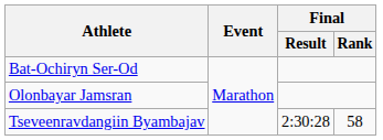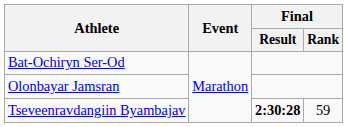Tseveenravdangiin Byambajav | Final / Result: normal -> bold
Tseveenravdangiin Byambajav | Final / Rank: 58 -> 59
